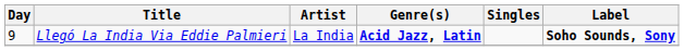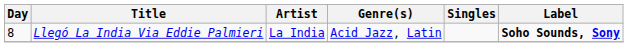Llegó La India Via Eddie Palmieri | Day: 9 -> 8
Llegó La India Via Eddie Palmieri | Genre(s): bold -> normal
